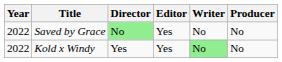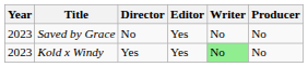Saved by Grace | Year: 2022 -> 2023
Saved by Grace | Director: lightgreen background -> no background
Kold x Windy | Year: 2022 -> 2023
